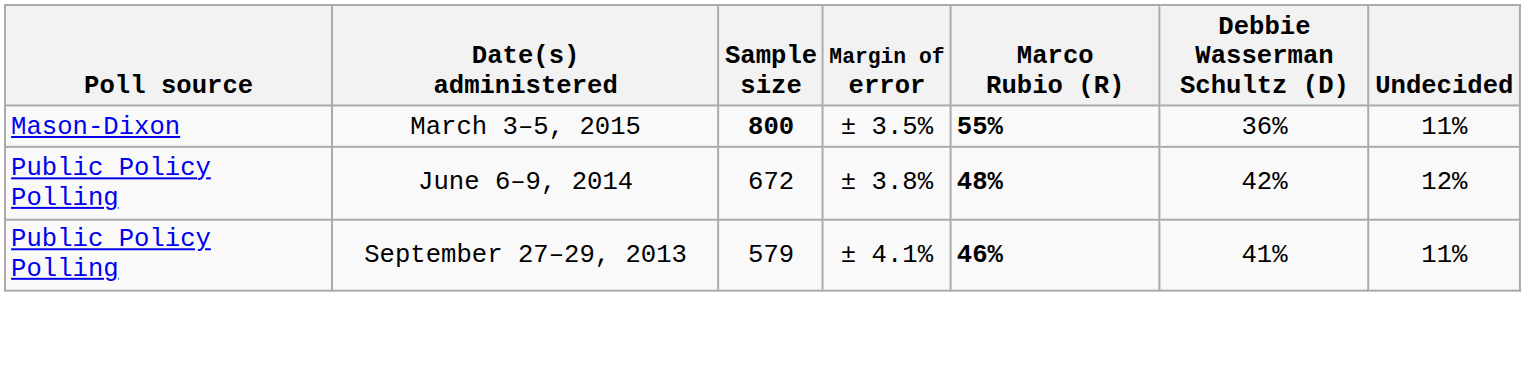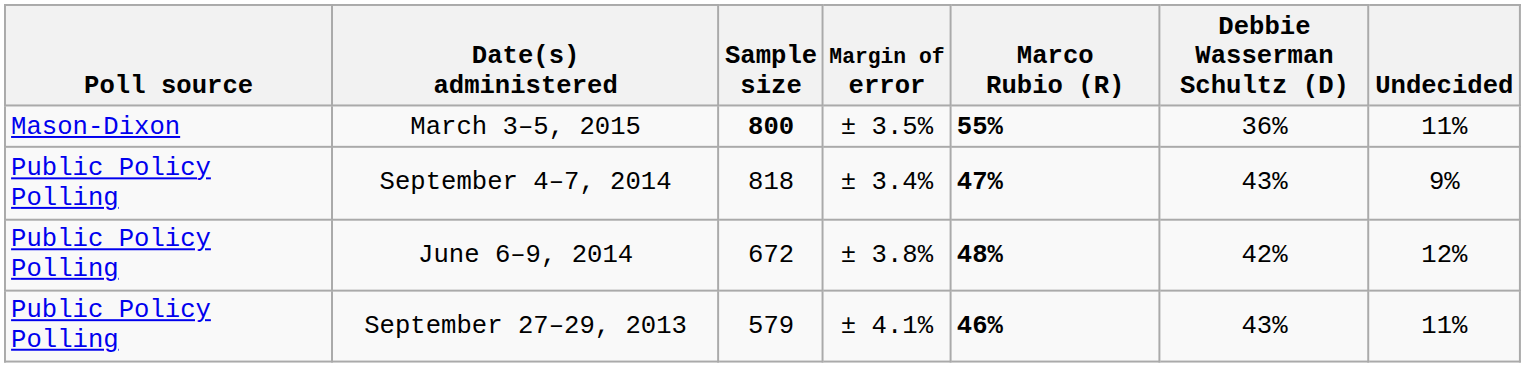+ row: Public Policy Polling | September 4–7, 2014 | 818 | ± 3.4% | 47% | 43% | 9%
September 27–29, 2013 | Debbie Wasserman Schultz (D): 41% -> 43%
